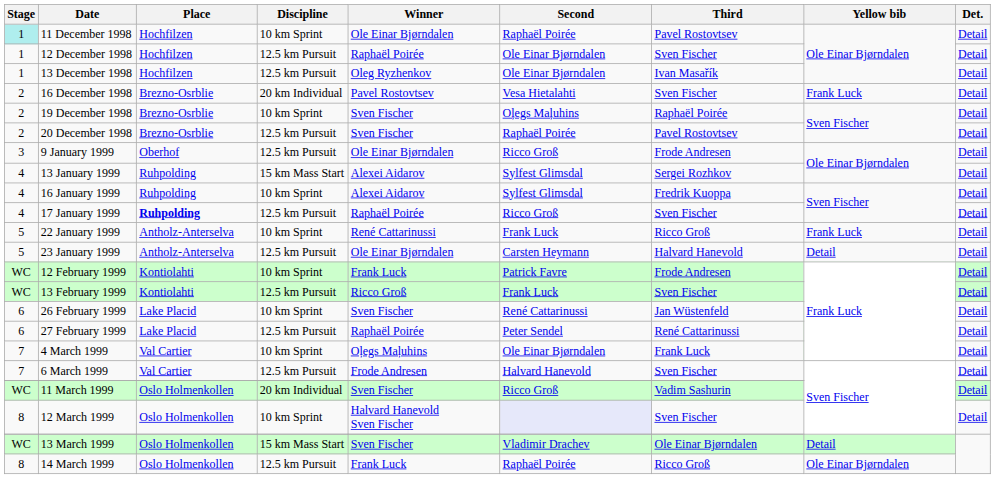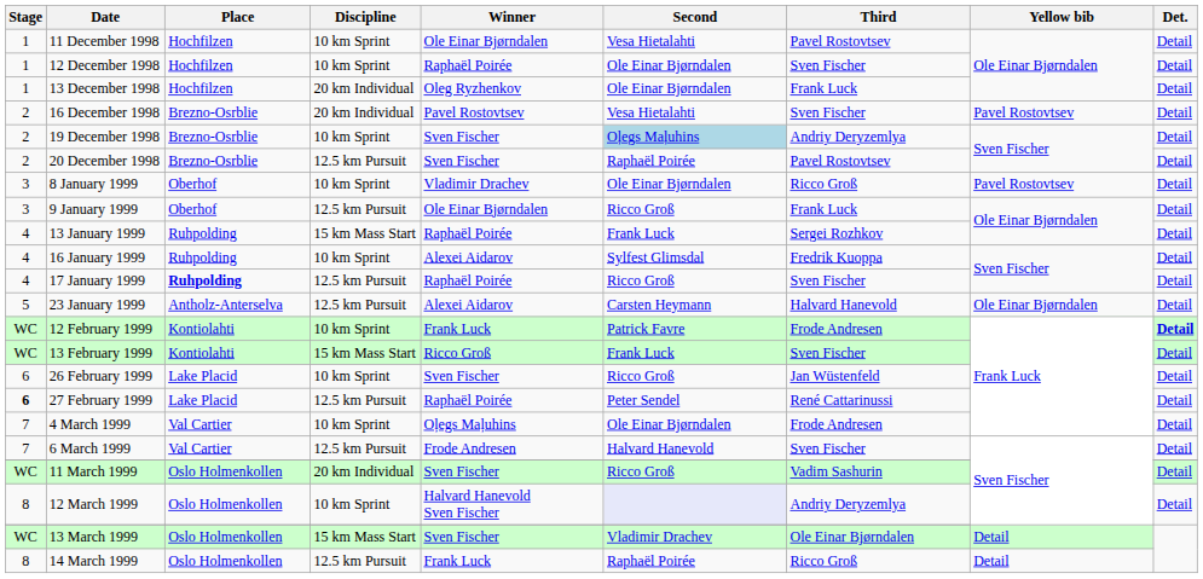11 December 1998 | Stage: paleturquoise background -> no background
11 December 1998 | Second: Raphaël Poirée -> Vesa Hietalahti
12 December 1998 | Discipline: 12.5 km Pursuit -> 10 km Sprint
13 December 1998 | Discipline: 12.5 km Pursuit -> 20 km Individual
13 December 1998 | Third: Ivan Masařík -> Frank Luck
16 December 1998 | Yellow bib: Frank Luck -> Pavel Rostovtsev
19 December 1998 | Second: no background -> lightblue background
19 December 1998 | Third: Raphaël Poirée -> Andriy Deryzemlya
+ row: 3 | 8 January 1999 | Oberhof | 10 km Sprint | Vladimir Drachev | Ole Einar Bjørndalen | Ricco Groß | Pavel Rostovtsev | Detail
9 January 1999 | Third: Frode Andresen -> Frank Luck
13 January 1999 | Winner: Alexei Aidarov -> Raphaël Poirée
13 January 1999 | Second: Sylfest Glimsdal -> Frank Luck
- row: 5 | 22 January 1999 | Antholz-Anterselva | 10 km Sprint | René Cattarinussi | Frank Luck | Ricco Groß | Frank Luck | Detail
23 January 1999 | Winner: Ole Einar Bjørndalen -> Alexei Aidarov
23 January 1999 | Yellow bib: Detail -> Ole Einar Bjørndalen
12 February 1999 | Det.: normal -> bold
13 February 1999 | Discipline: 12.5 km Pursuit -> 15 km Mass Start
26 February 1999 | Second: René Cattarinussi -> Ricco Groß
27 February 1999 | Stage: normal -> bold
4 March 1999 | Third: Frank Luck -> Frode Andresen
12 March 1999 | Third: Sven Fischer -> Andriy Deryzemlya
14 March 1999 | Yellow bib: Ole Einar Bjørndalen -> Detail
